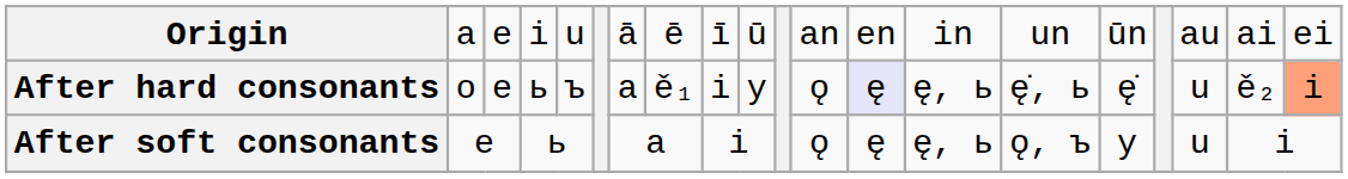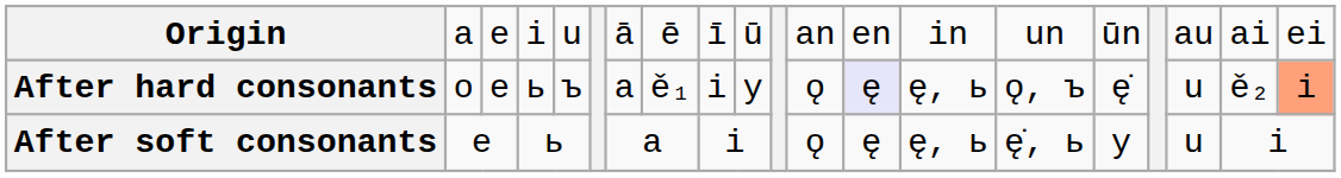After hard consonants | column 15: ę̇, ь -> ǫ, ъ
After soft consonants | column 15: ǫ, ъ -> ę̇, ь
